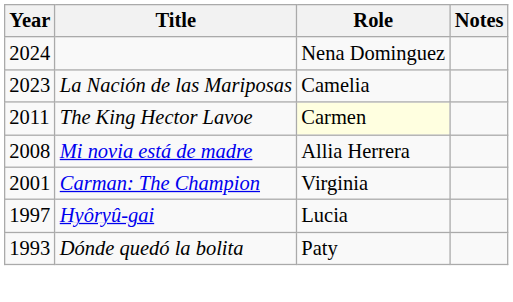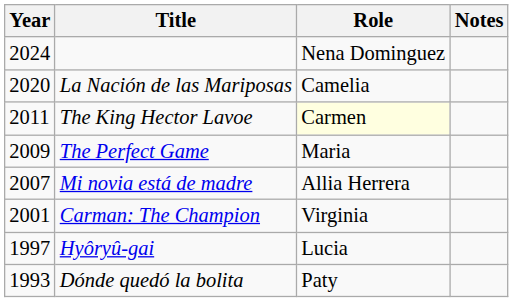La Nación de las Mariposas | Year: 2023 -> 2020
+ row: 2009 | The Perfect Game | Maria
Mi novia está de madre | Year: 2008 -> 2007
